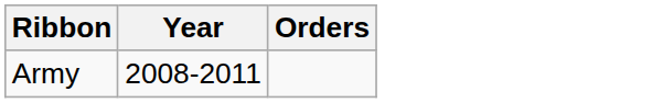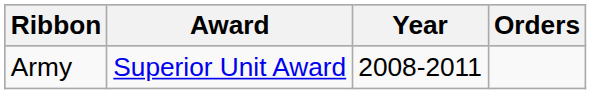+ column: Award | Superior Unit Award
